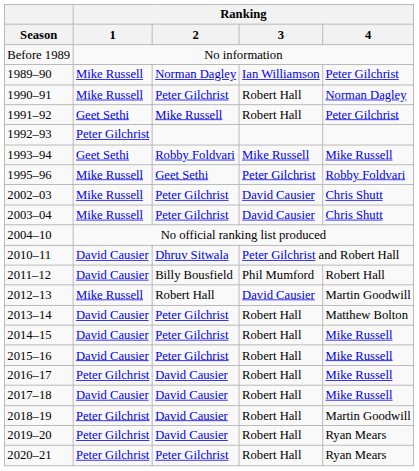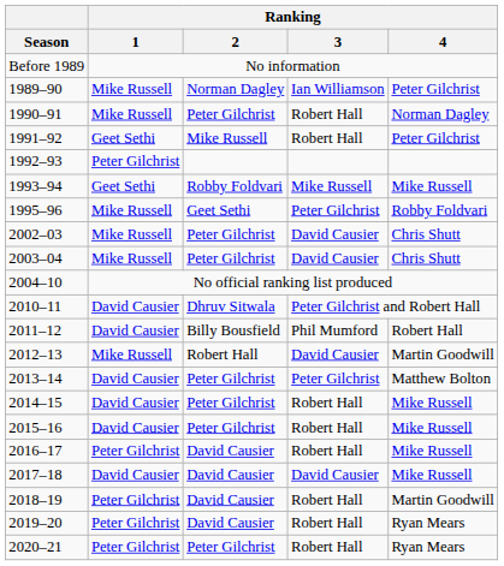2013–14 | Ranking / 3: Robert Hall -> Peter Gilchrist
2017–18 | Ranking / 3: Robert Hall -> David Causier
